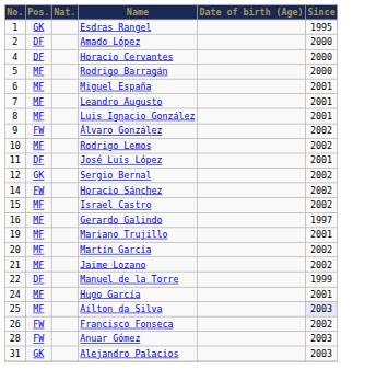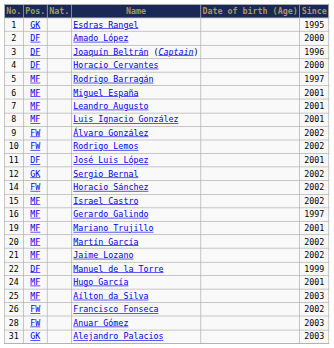+ row: 3 | DF | Joaquín Beltrán (Captain) | 1996
Rodrigo Barragán | Since: 2000 -> 1997
Rodrigo Lemos | Pos.: MF -> FW
Aílton da Silva | Since: lavender background -> no background
